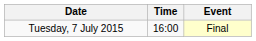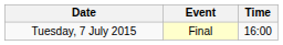columns swapped: Time <-> Event
